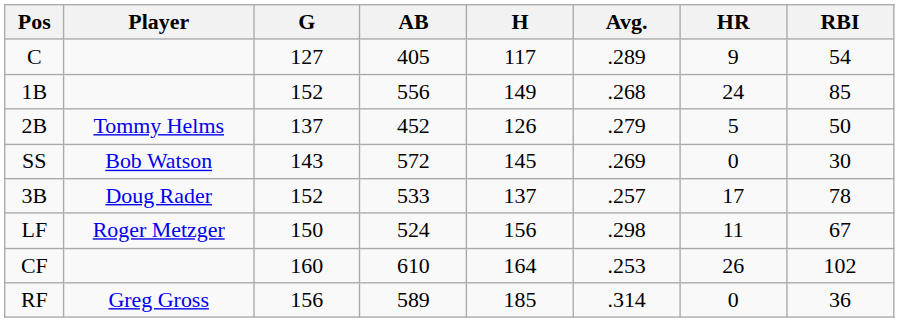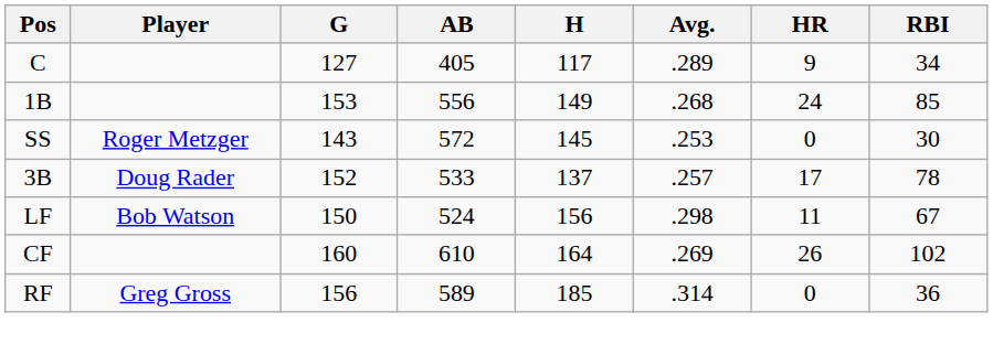C | RBI: 54 -> 34
1B | G: 152 -> 153
- row: 2B | Tommy Helms | 137 | 452 | 126 | .279 | 5 | 50
SS | Player: Bob Watson -> Roger Metzger
SS | Avg.: .269 -> .253
LF | Player: Roger Metzger -> Bob Watson
CF | Avg.: .253 -> .269
